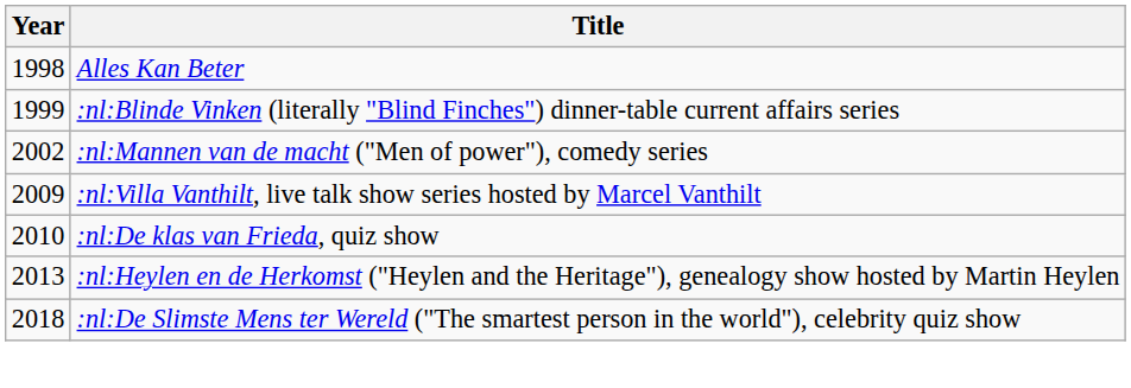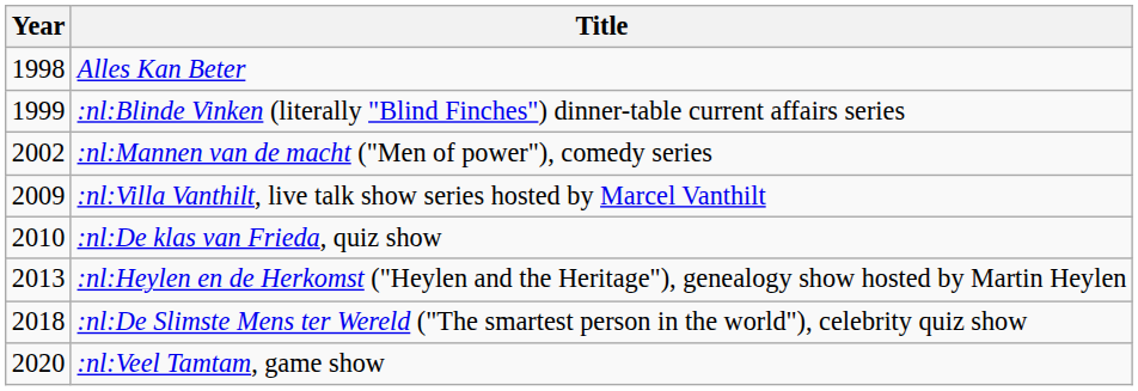+ row: 2020 | :nl:Veel Tamtam, game show
